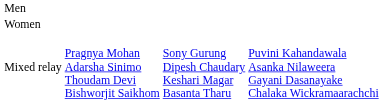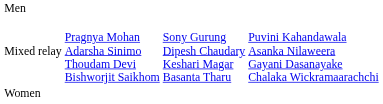rows swapped: Women <-> Mixed relay
